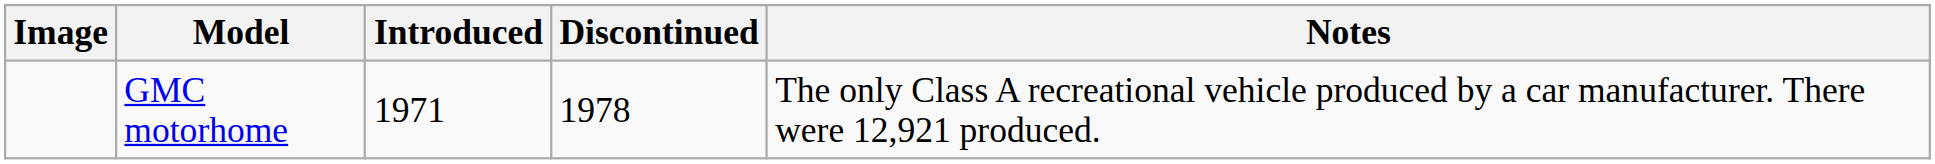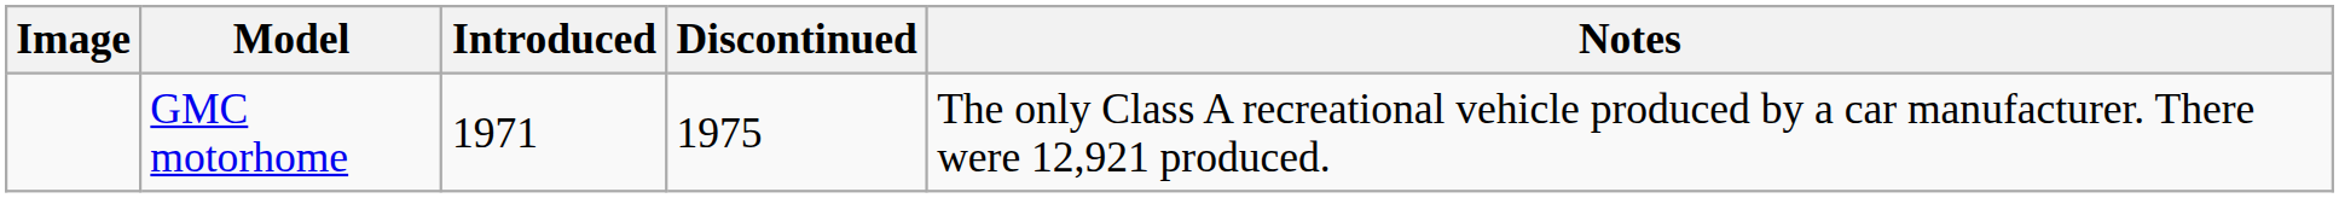GMC motorhome | Discontinued: 1978 -> 1975
